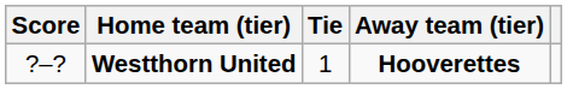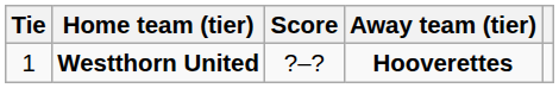columns swapped: Tie <-> Score
